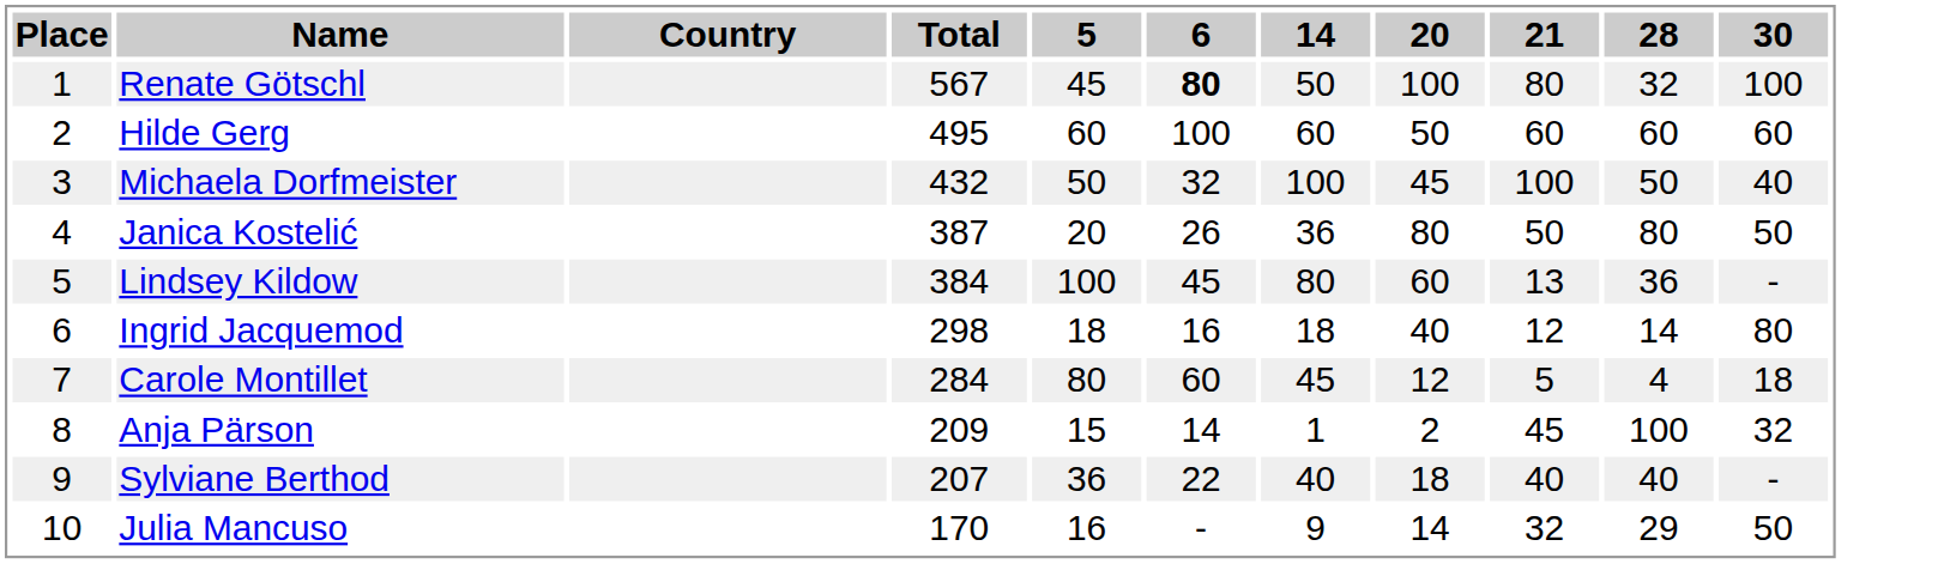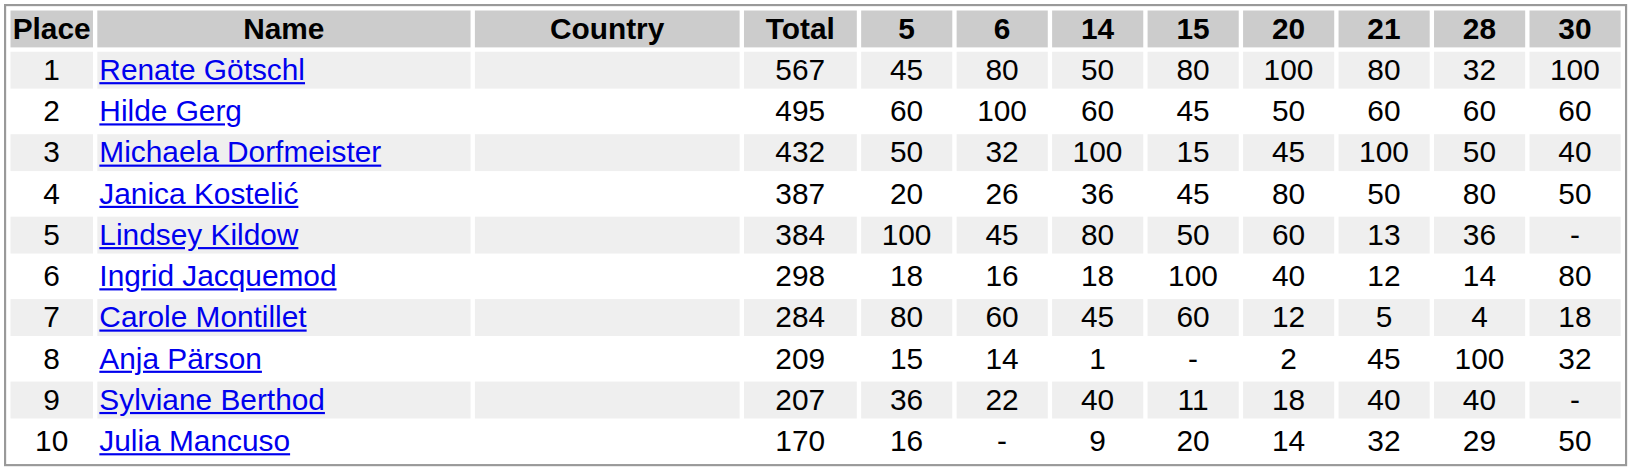+ column: 15 | 80 | 45 | 15 | 45 | 50 | 100 | 60 | - | 11 | 20
Renate Götschl | 6: bold -> normal
